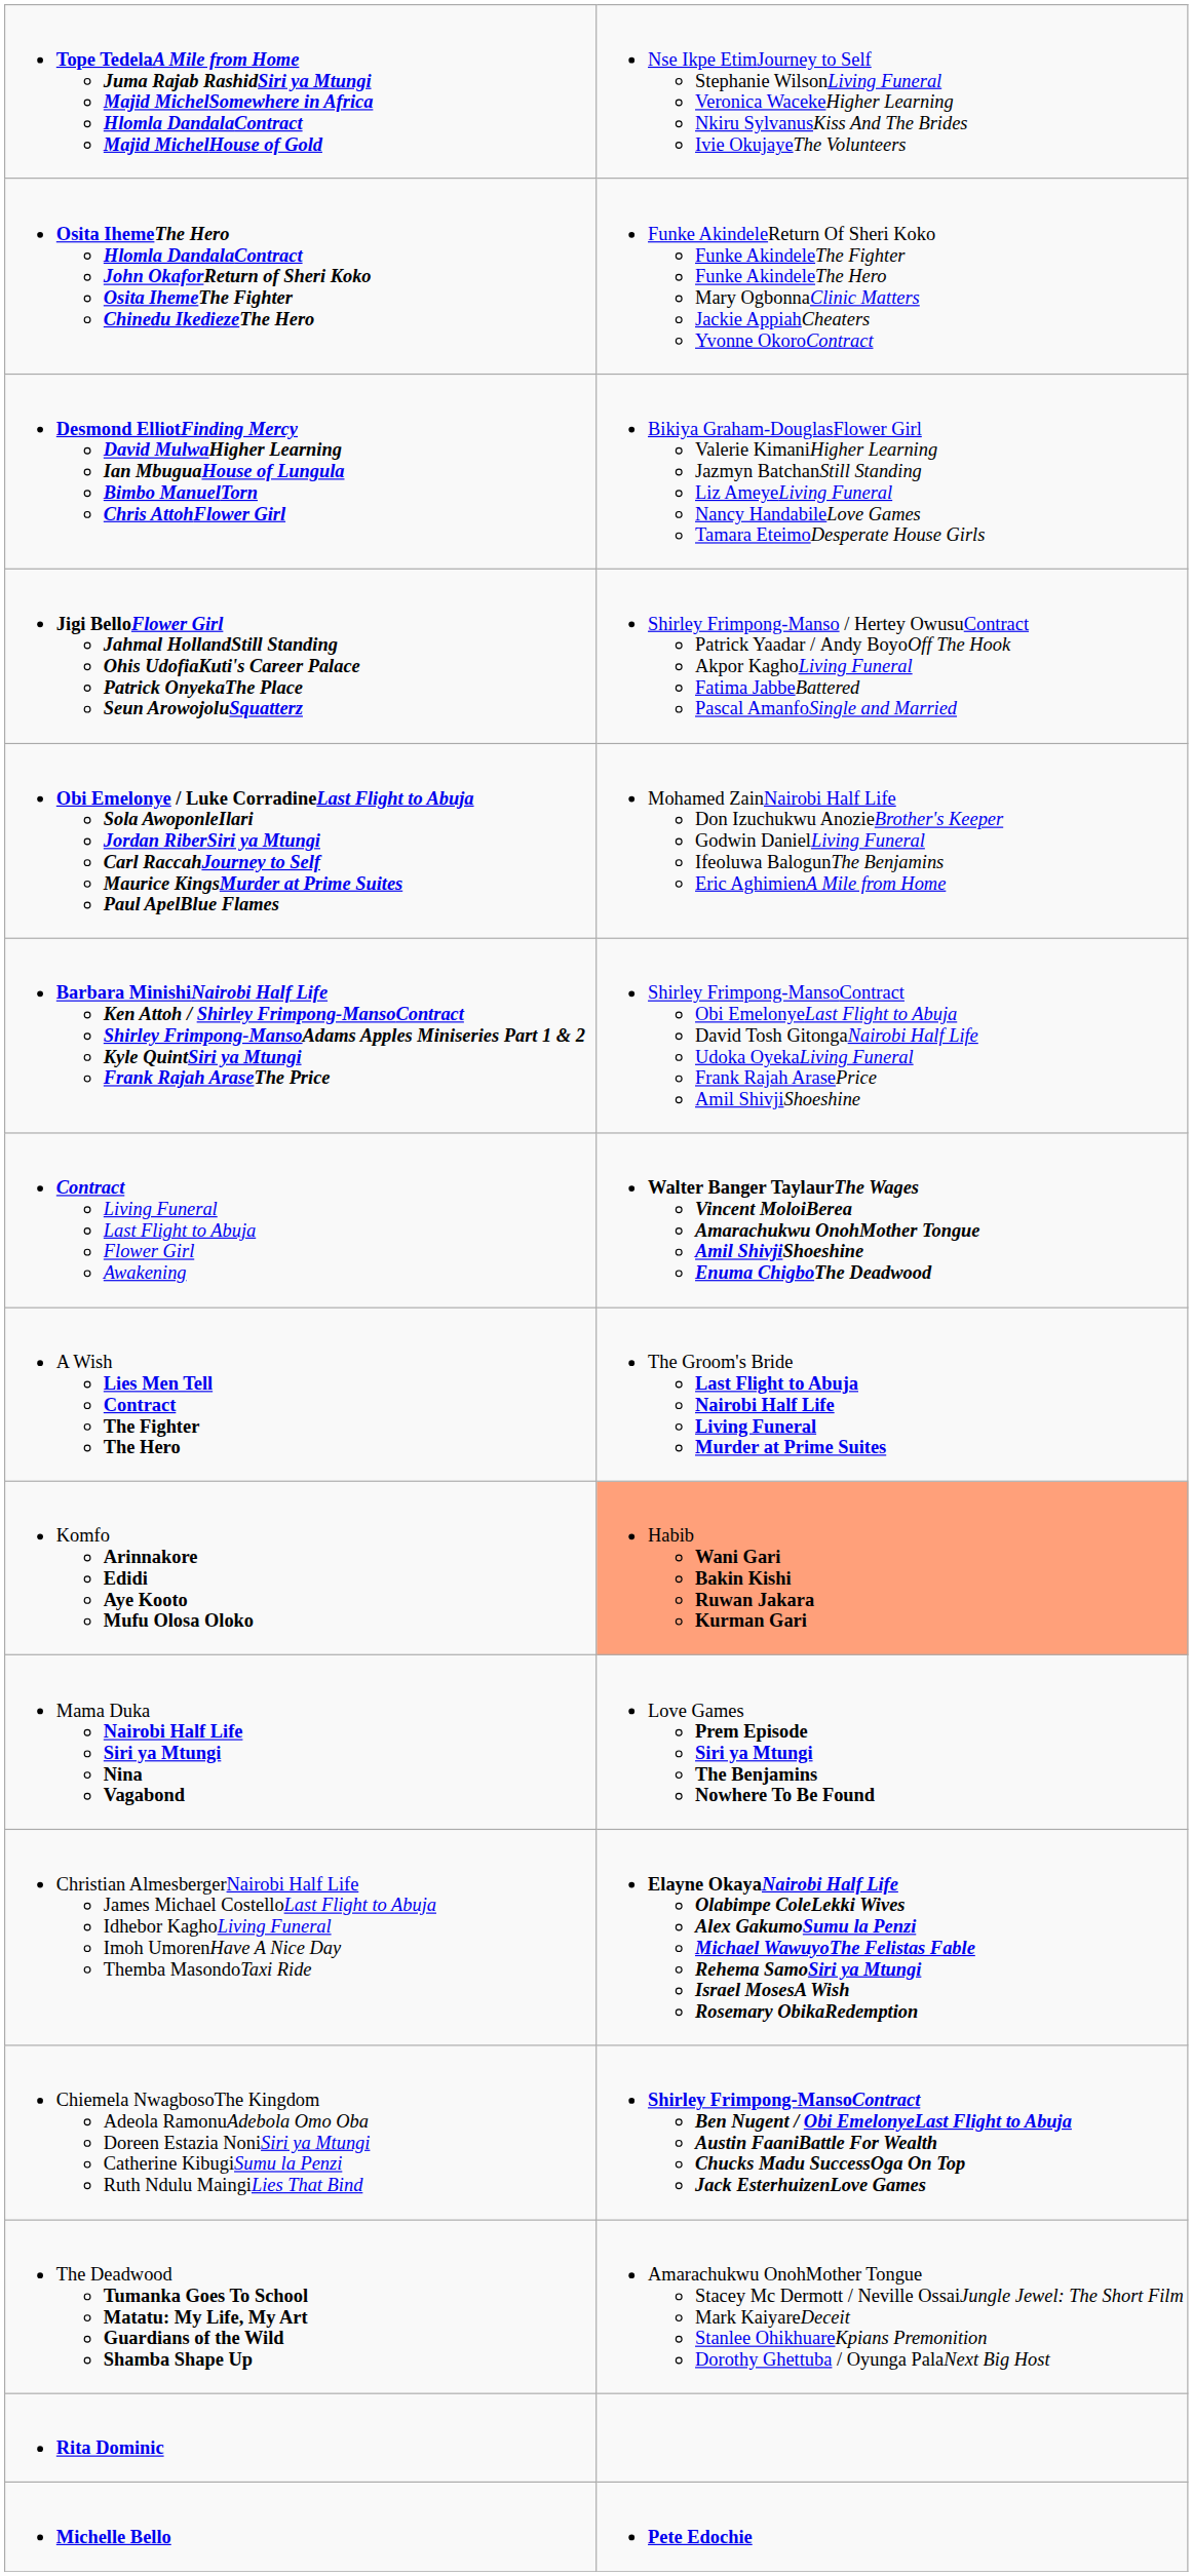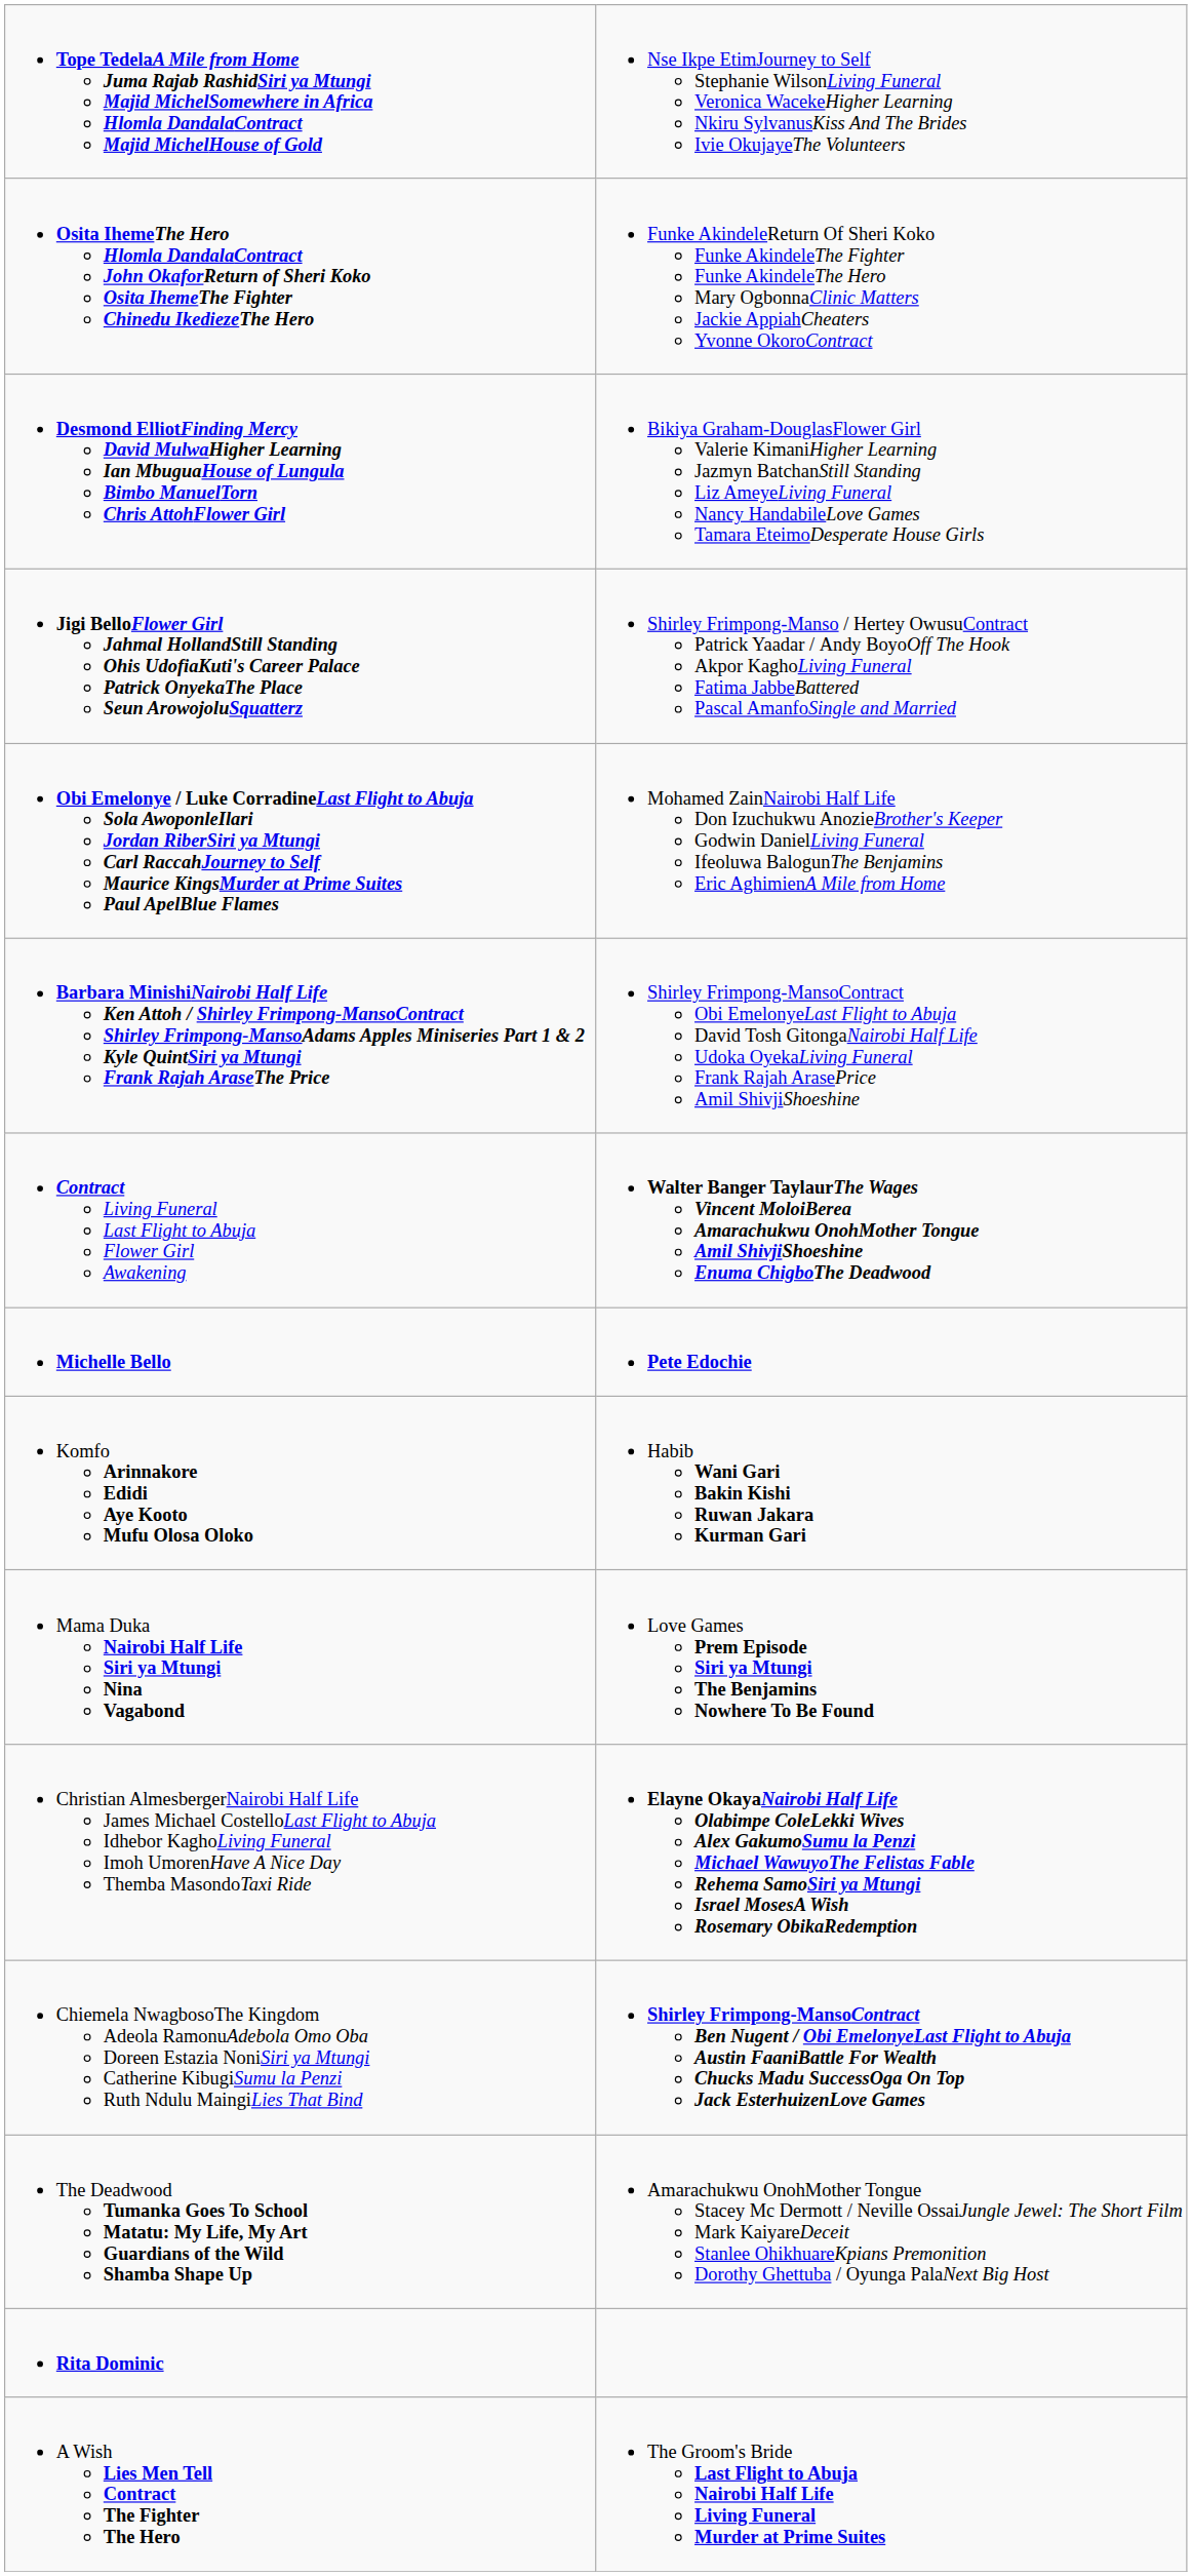rows swapped: A Wish Lies Men Tell Contract The Fighter The Hero <-> Michelle Bello
Komfo Arinnakore Edidi Aye Kooto Mufu Olosa Oloko | column 2: lightsalmon background -> no background
